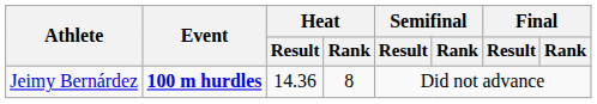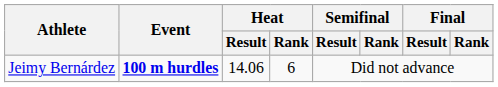Jeimy Bernárdez | Heat / Result: 14.36 -> 14.06
Jeimy Bernárdez | Heat / Rank: 8 -> 6
